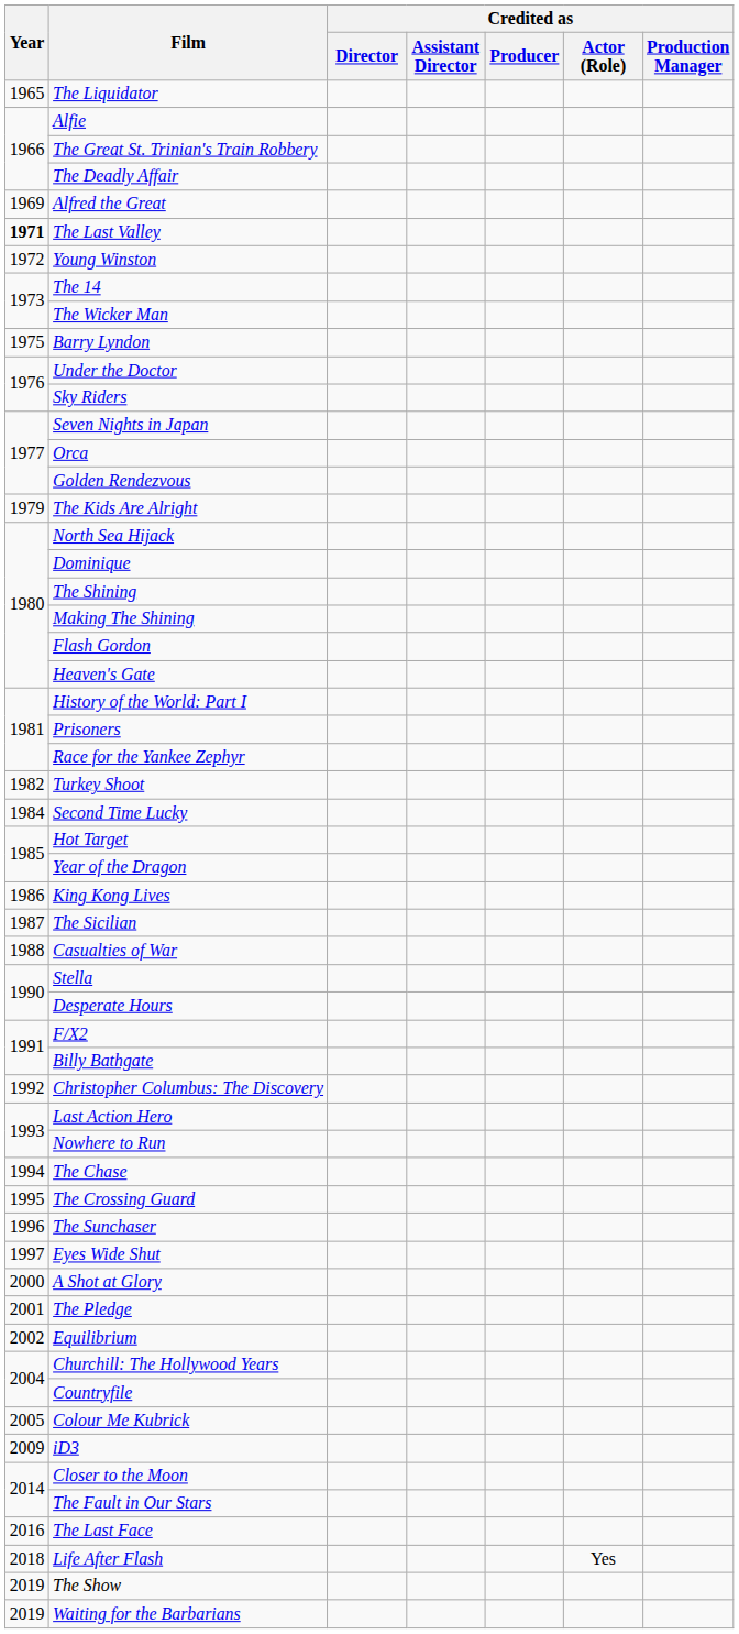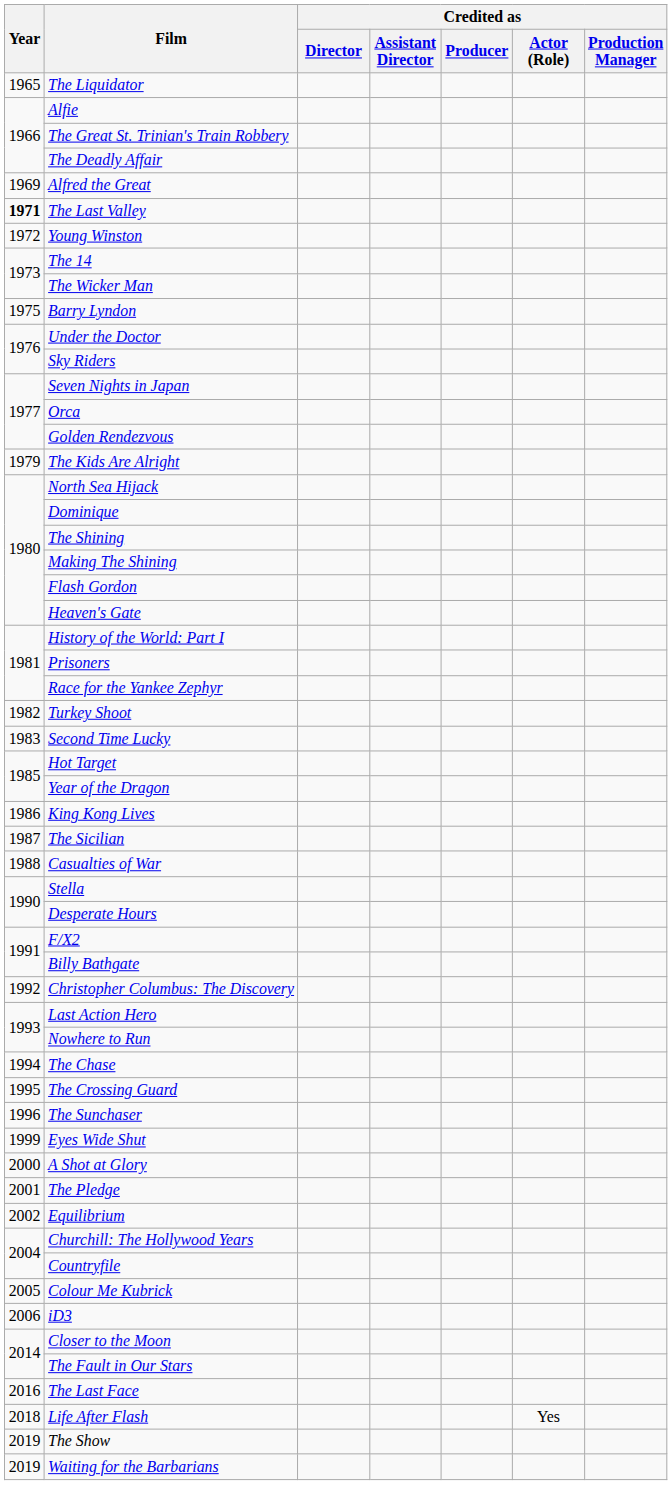Second Time Lucky | Year: 1984 -> 1983
Eyes Wide Shut | Year: 1997 -> 1999
iD3 | Year: 2009 -> 2006
